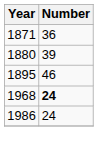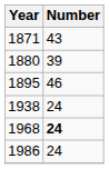1871 | Number: 36 -> 43
+ row: 1938 | 24
